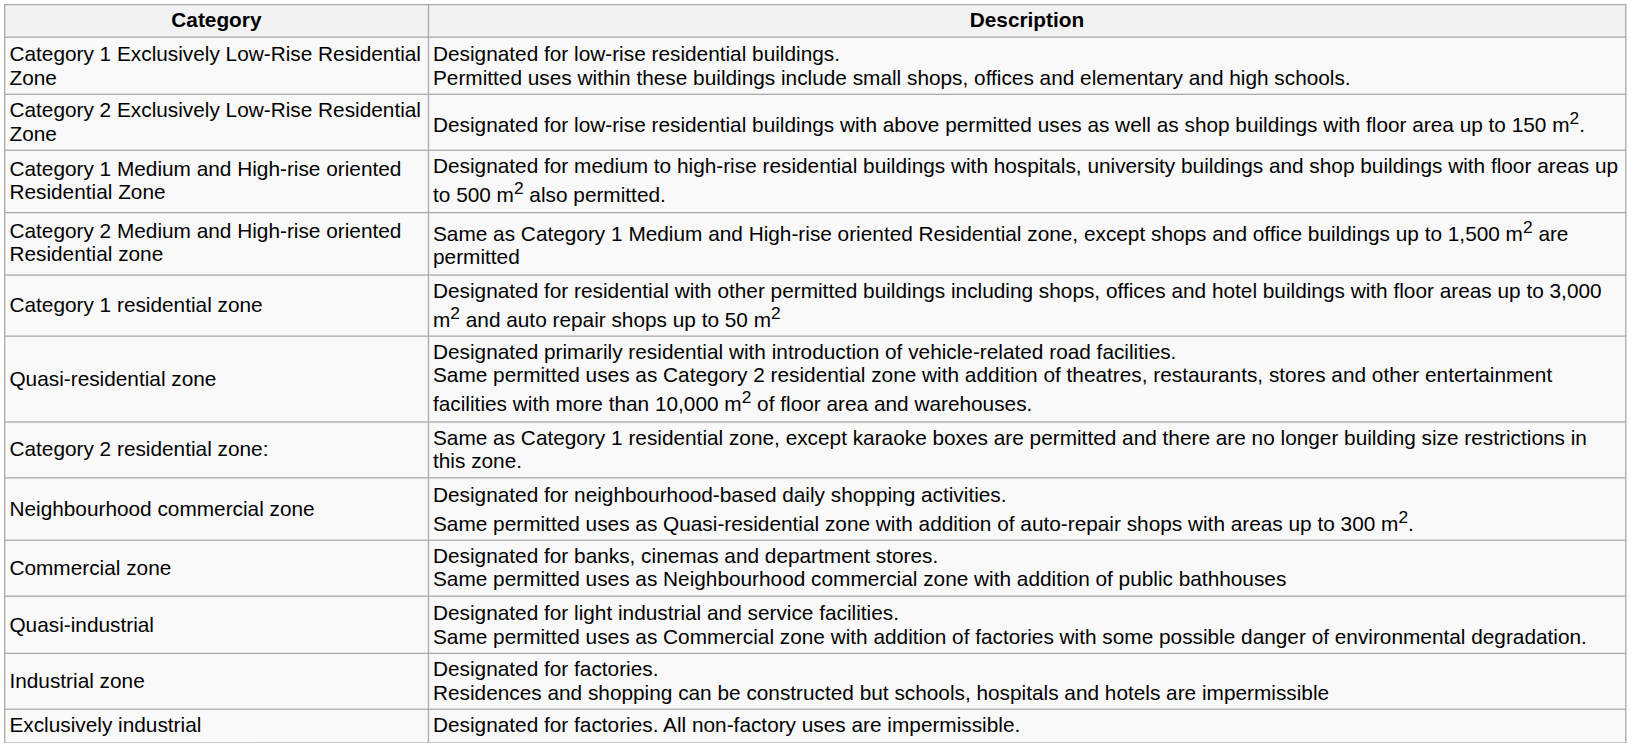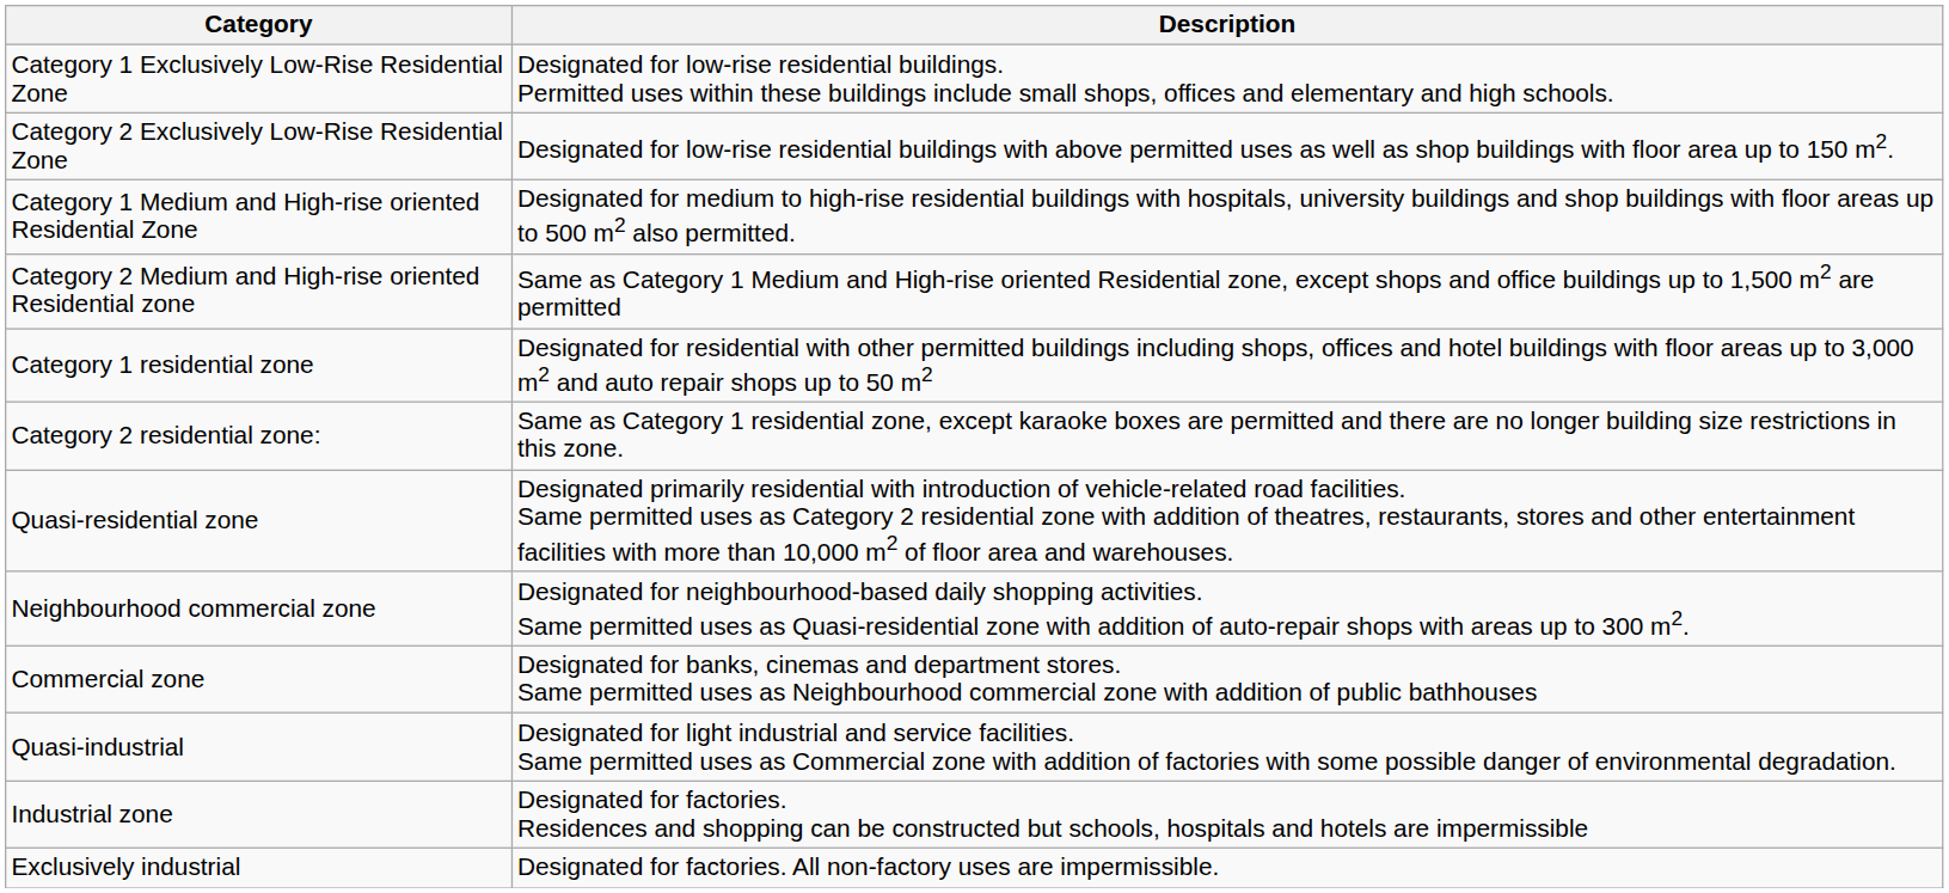rows swapped: Category 2 residential zone: <-> Quasi-residential zone
